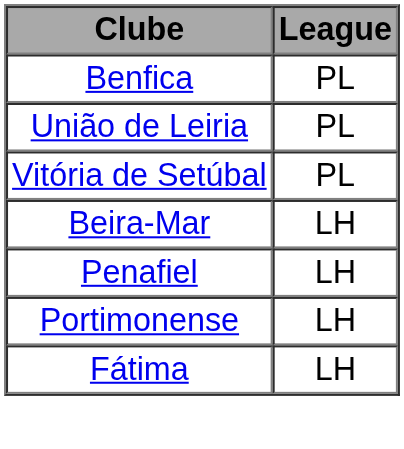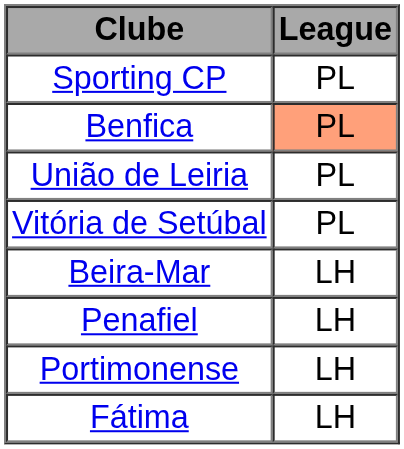+ row: Sporting CP | PL
Benfica | League: no background -> lightsalmon background
